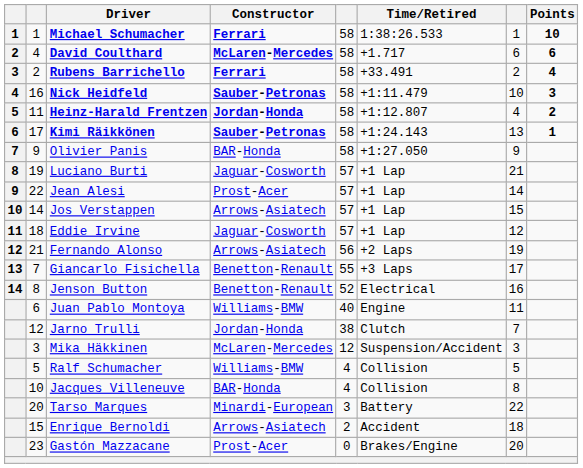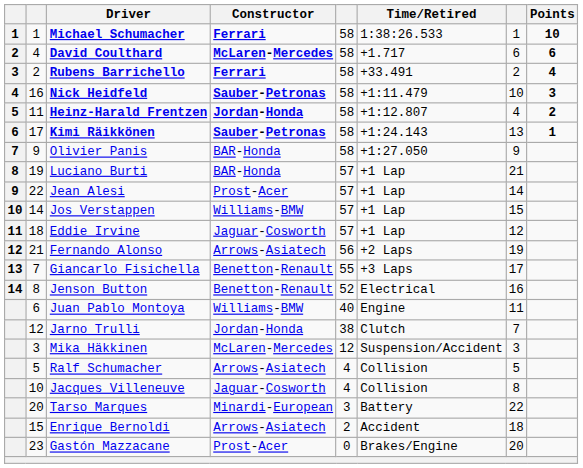Luciano Burti | Constructor: Jaguar-Cosworth -> BAR-Honda
Jos Verstappen | Constructor: Arrows-Asiatech -> Williams-BMW
Ralf Schumacher | Constructor: Williams-BMW -> Arrows-Asiatech
Jacques Villeneuve | Constructor: BAR-Honda -> Jaguar-Cosworth
